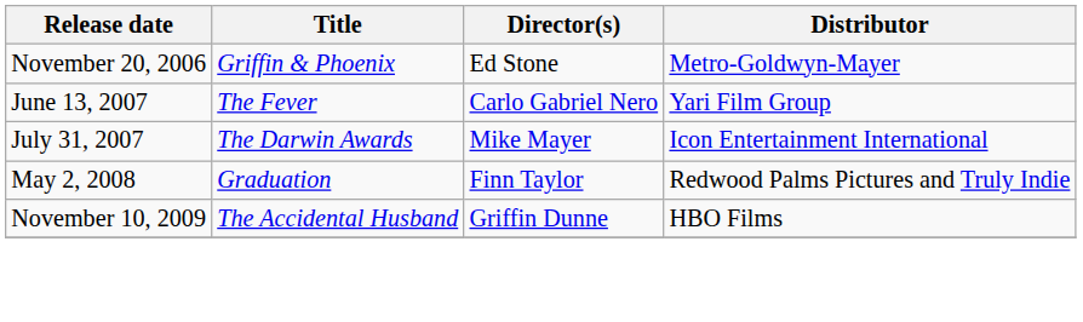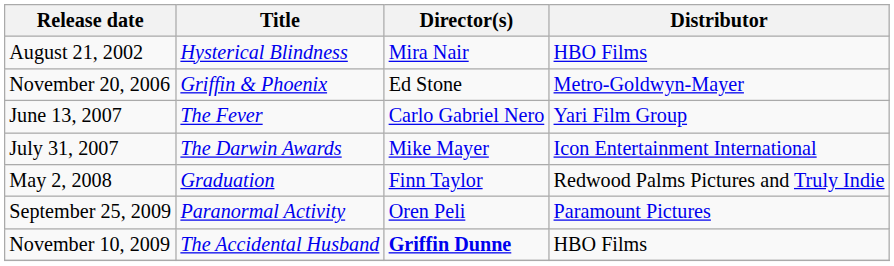+ row: August 21, 2002 | Hysterical Blindness | Mira Nair | HBO Films
+ row: September 25, 2009 | Paranormal Activity | Oren Peli | Paramount Pictures
November 10, 2009 | Director(s): normal -> bold
